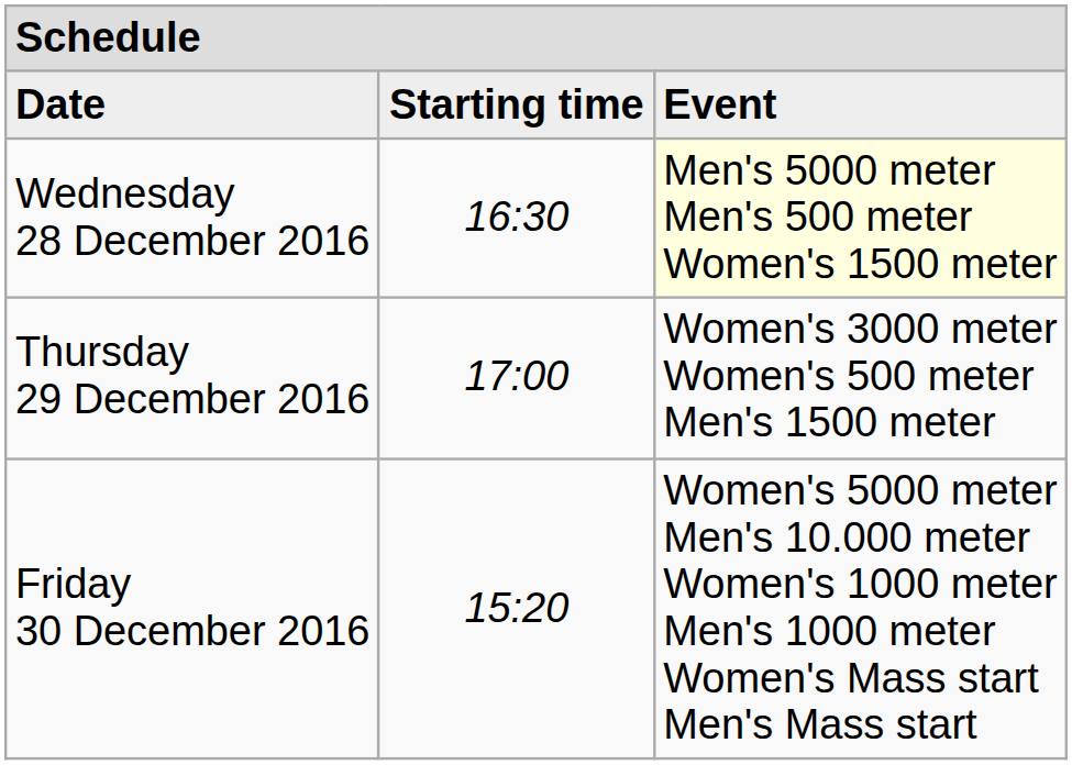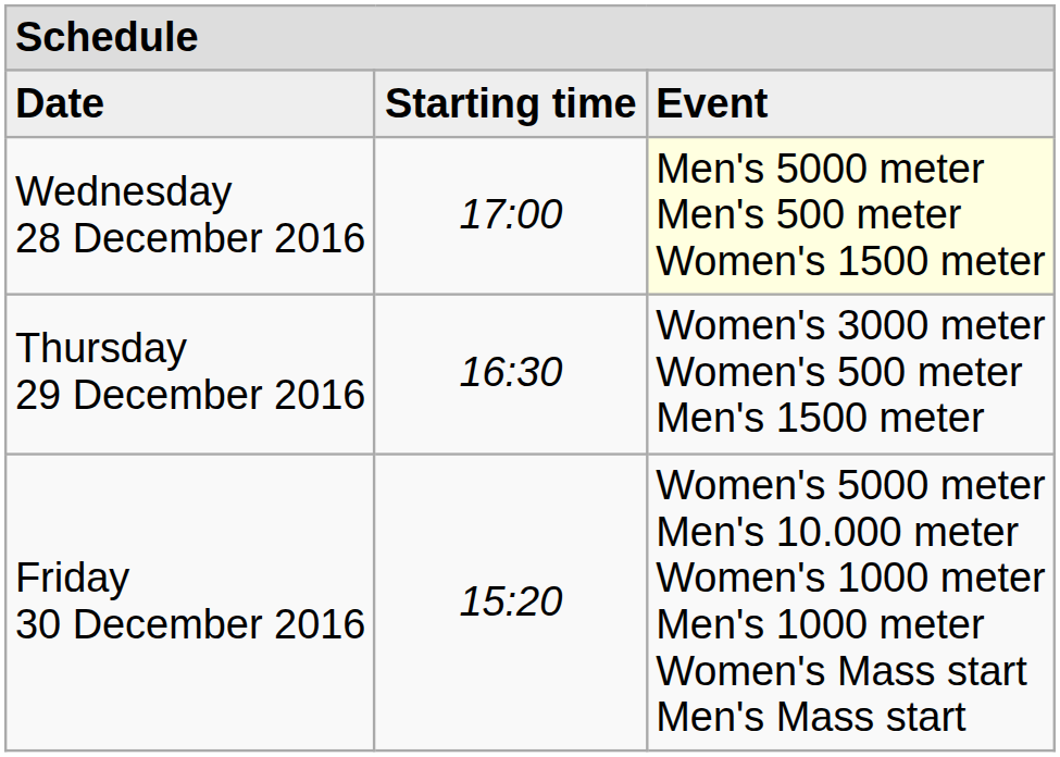Wednesday 28 December 2016 | column 2: 16:30 -> 17:00
Thursday 29 December 2016 | column 2: 17:00 -> 16:30
